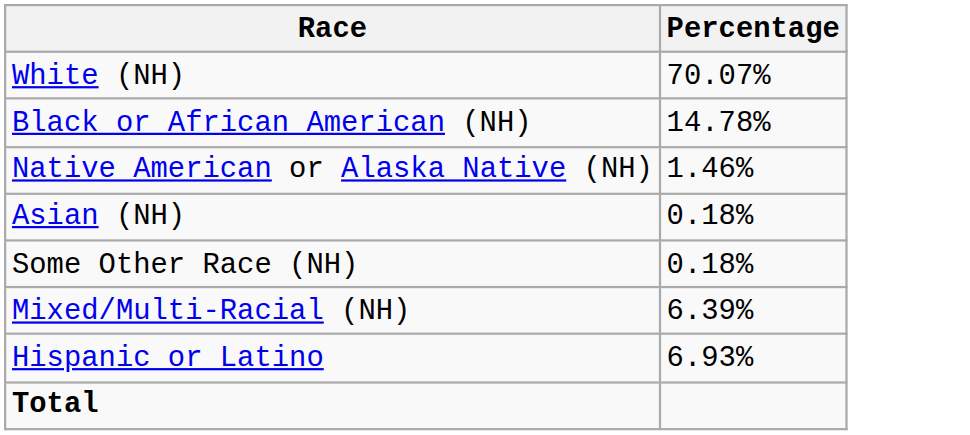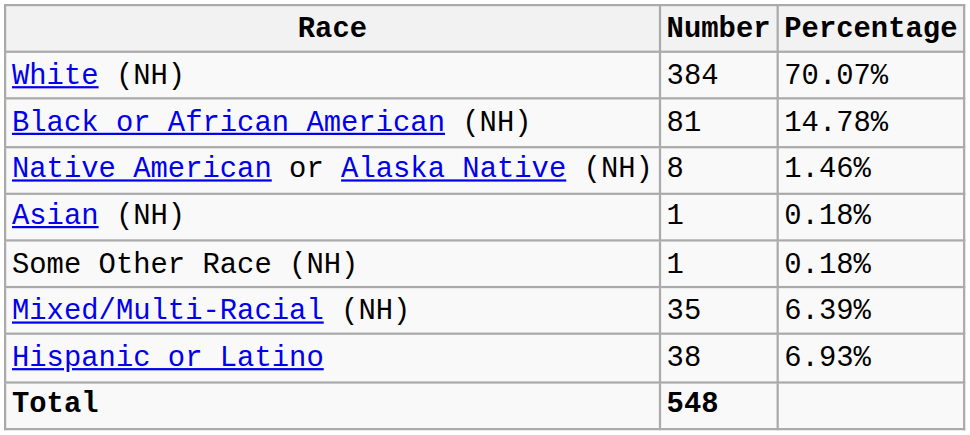+ column: Number | 384 | 81 | 8 | 1 | 1 | 35 | 38 | 548
